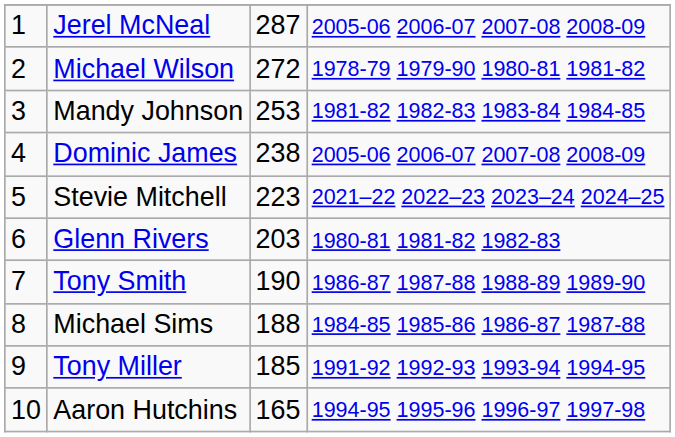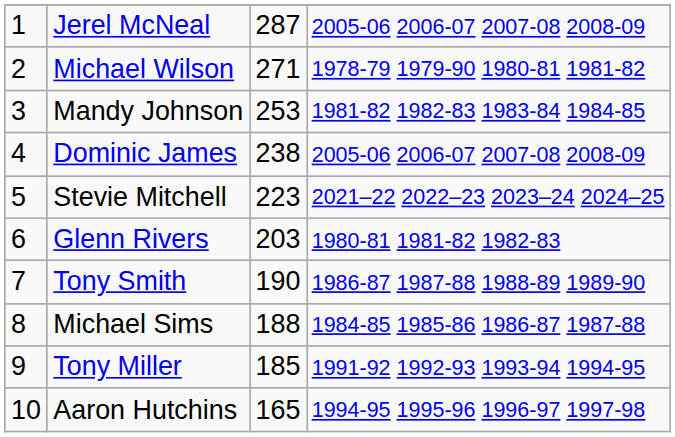Michael Wilson | column 3: 272 -> 271
